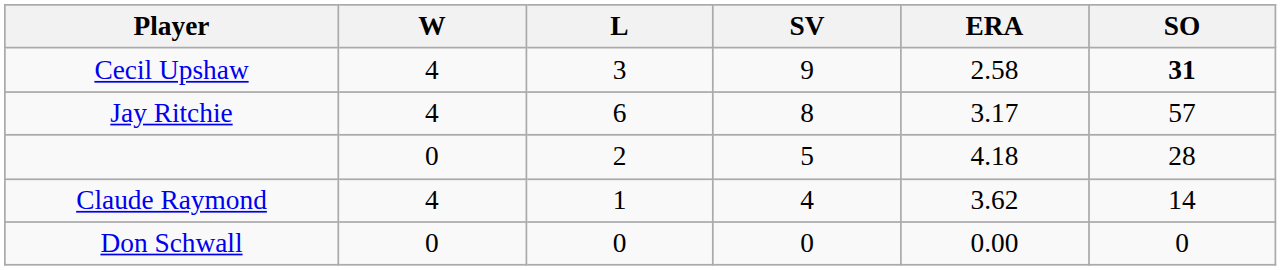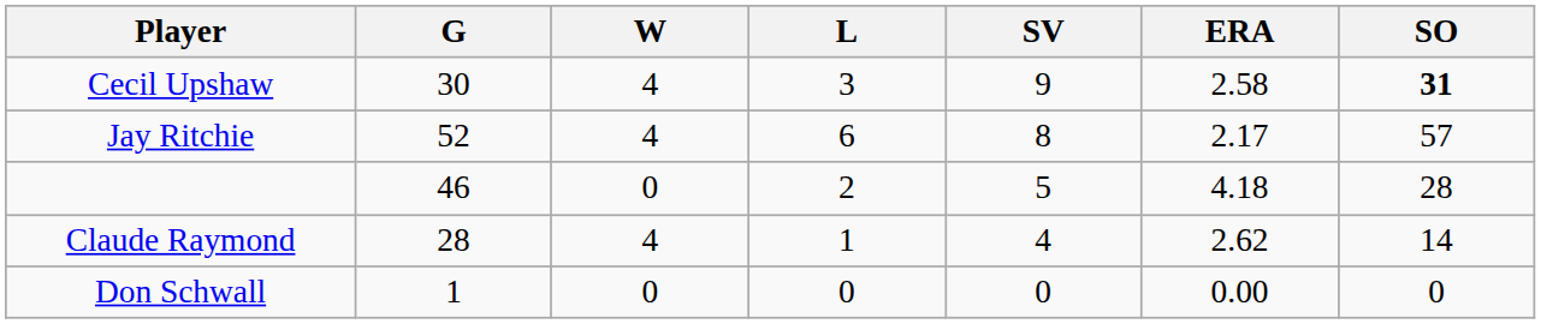+ column: G | 30 | 52 | 46 | 28 | 1
Jay Ritchie | ERA: 3.17 -> 2.17
Claude Raymond | ERA: 3.62 -> 2.62
